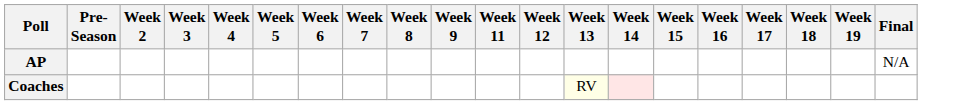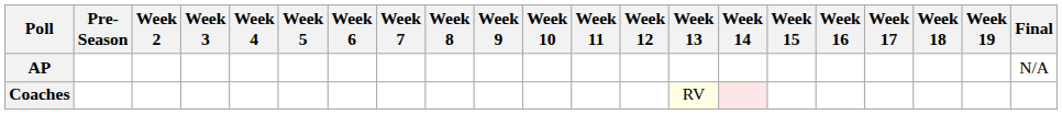+ column: Week 10
